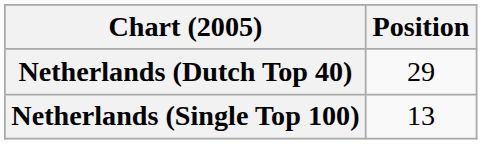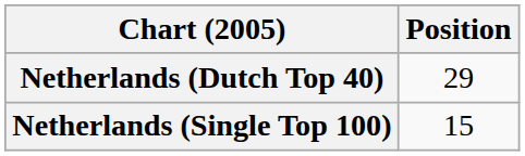Netherlands (Single Top 100) | Position: 13 -> 15
